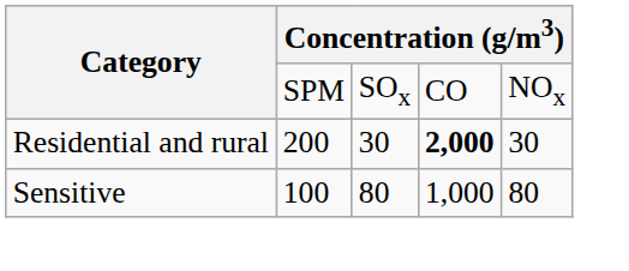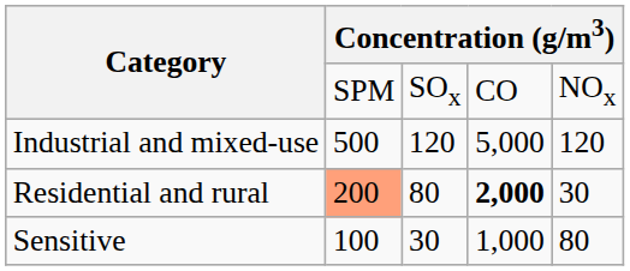+ row: Industrial and mixed-use | 500 | 120 | 5,000 | 120
Residential and rural | column 2: no background -> lightsalmon background
Residential and rural | column 3: 30 -> 80
Sensitive | column 3: 80 -> 30
